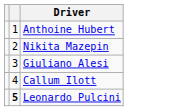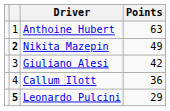+ column: Points | 63 | 49 | 42 | 36 | 29
Nikita Mazepin | column 2: normal -> bold
